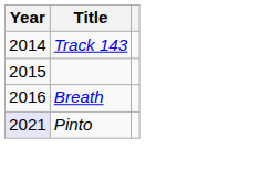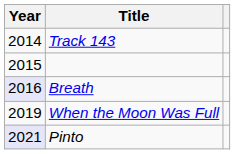Breath | Year: no background -> lavender background
+ row: 2019 | When the Moon Was Full
